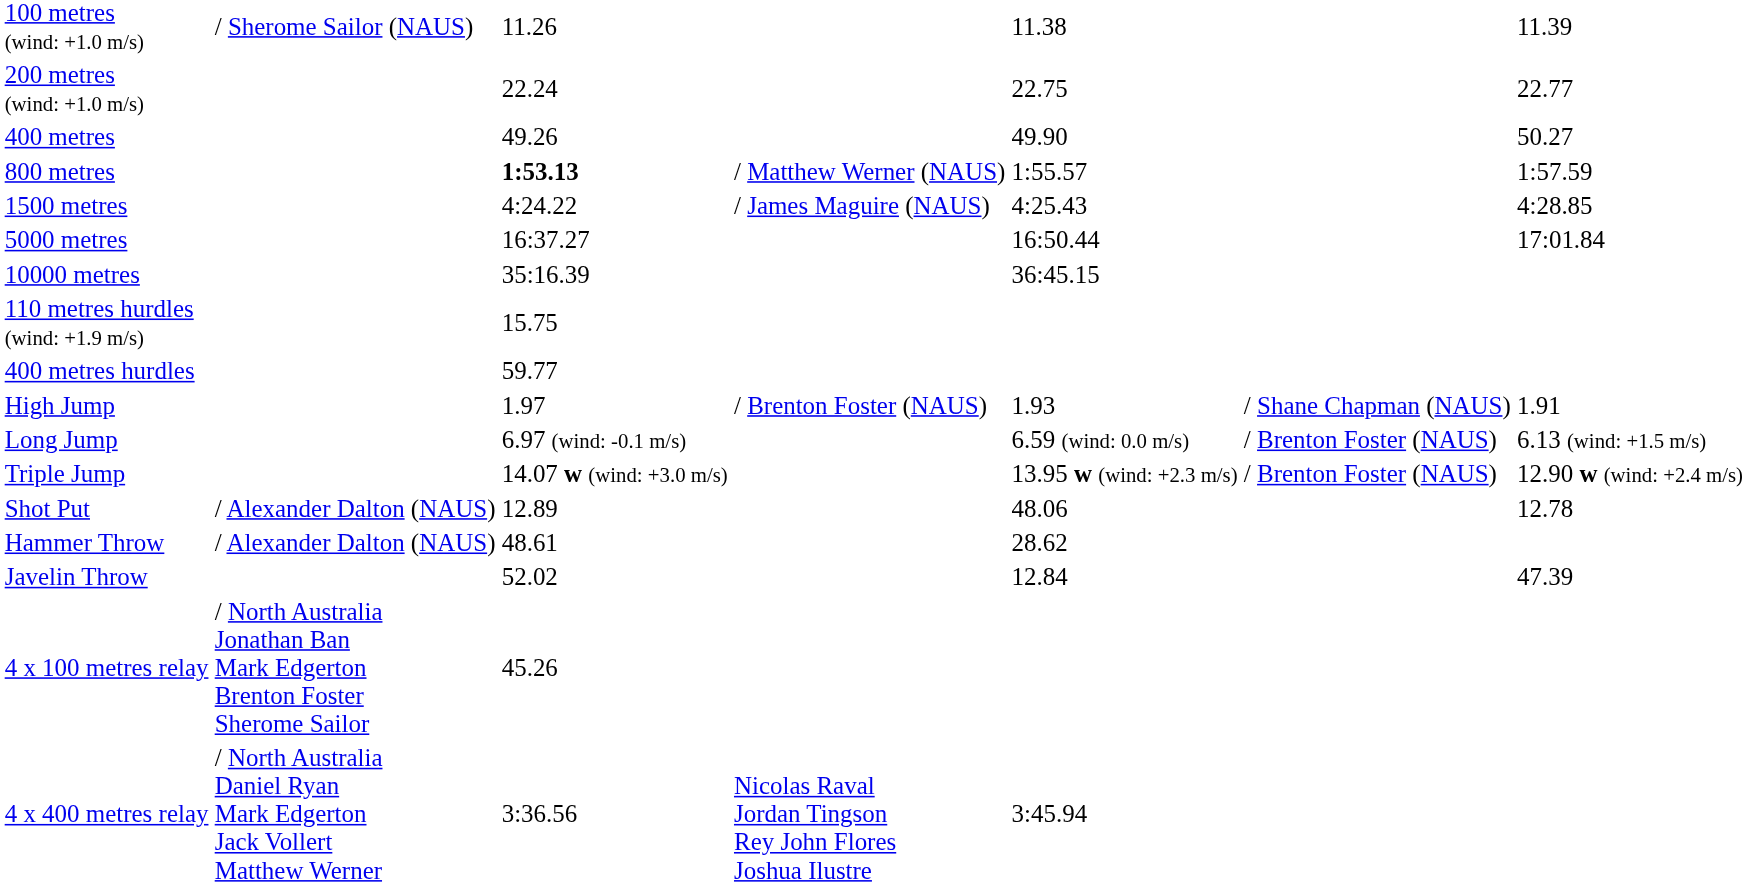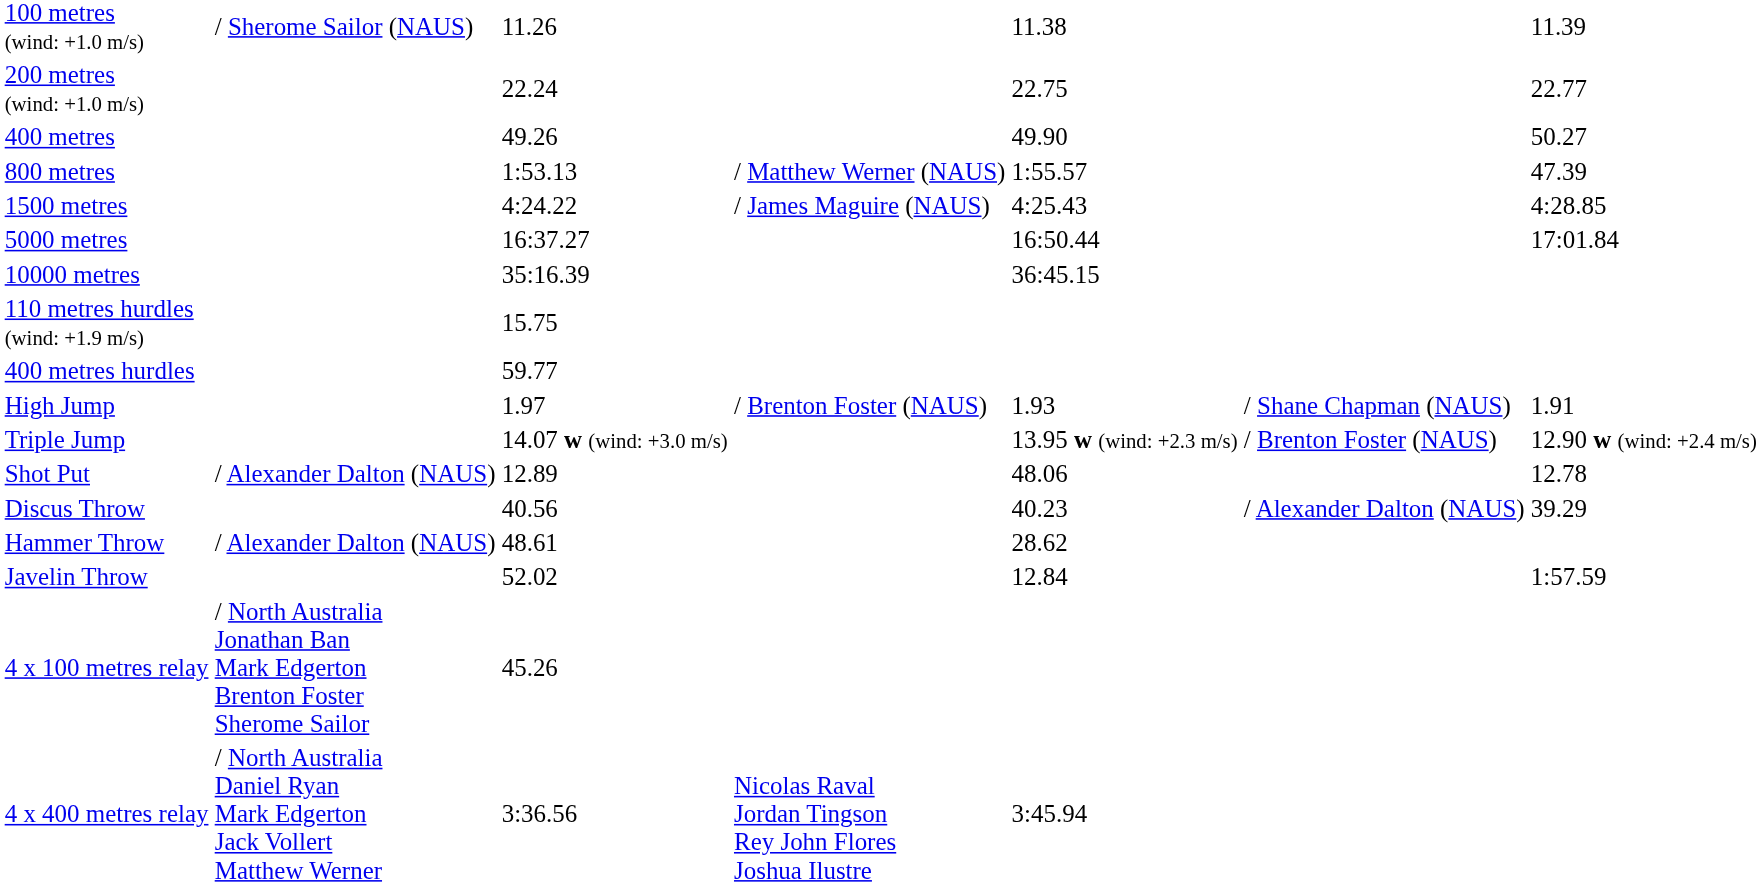800 metres | column 3: bold -> normal
800 metres | column 7: 1:57.59 -> 47.39
- row: Long Jump | 6.97 (wind: -0.1 m/s) | 6.59 (wind: 0.0 m/s) | / Brenton Foster (NAUS) | 6.13 (wind: +1.5 m/s)
+ row: Discus Throw | 40.56 | 40.23 | / Alexander Dalton (NAUS) | 39.29
Javelin Throw | column 7: 47.39 -> 1:57.59
